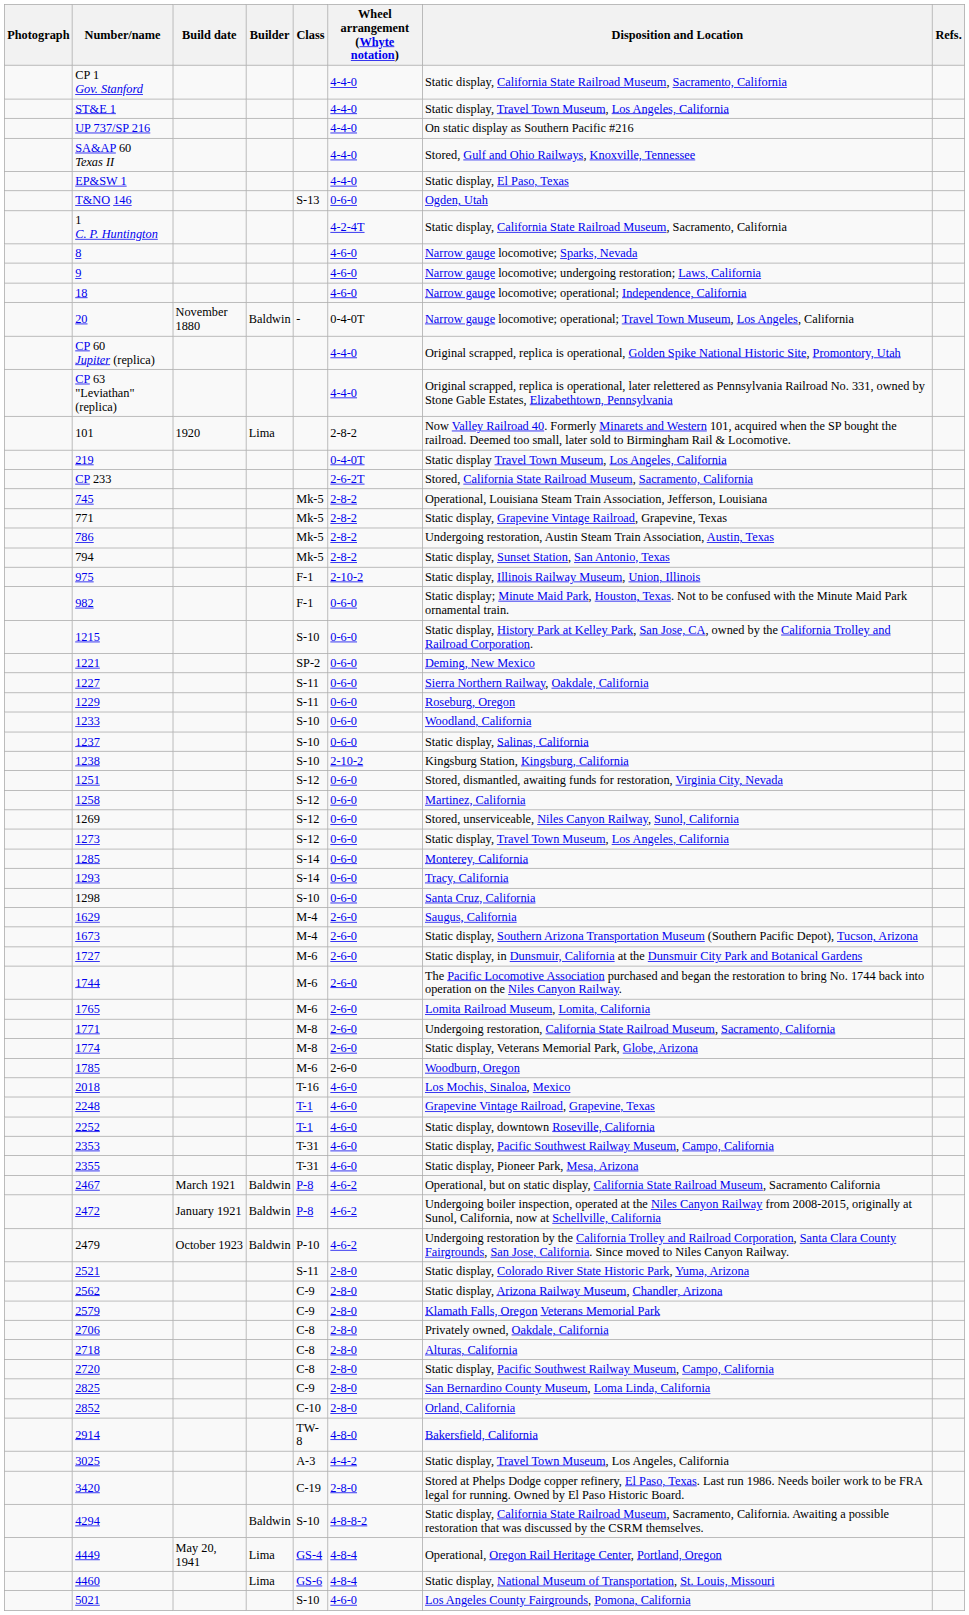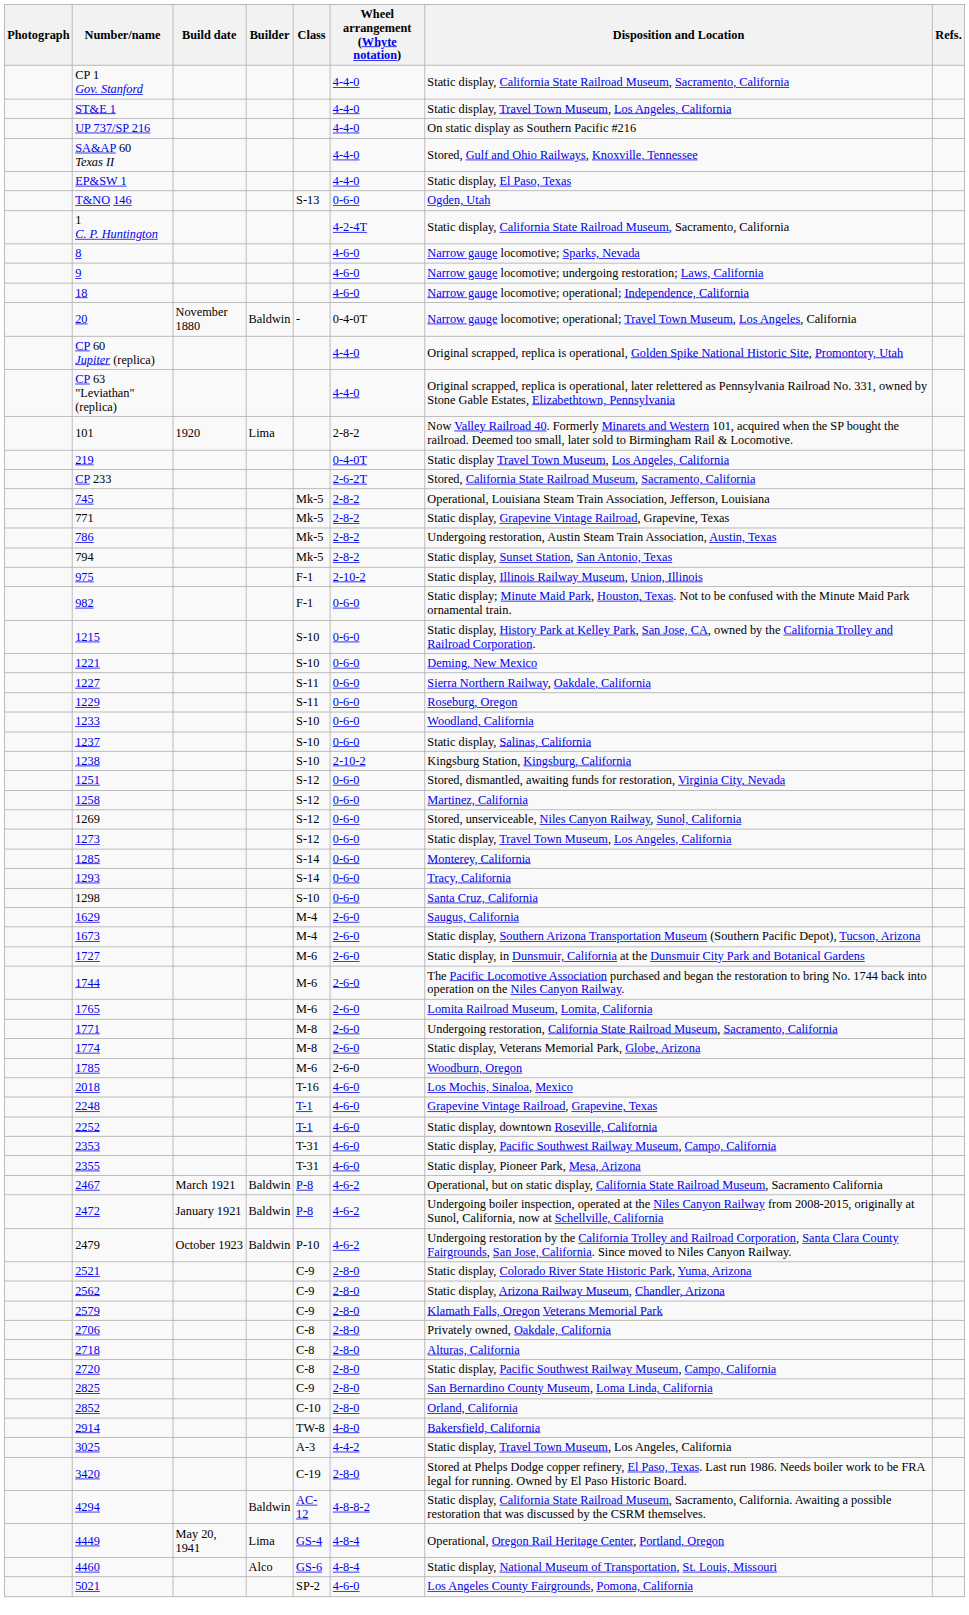1221 | Class: SP-2 -> S-10
2521 | Class: S-11 -> C-9
4294 | Class: S-10 -> AC-12
4460 | Builder: Lima -> Alco
5021 | Class: S-10 -> SP-2
